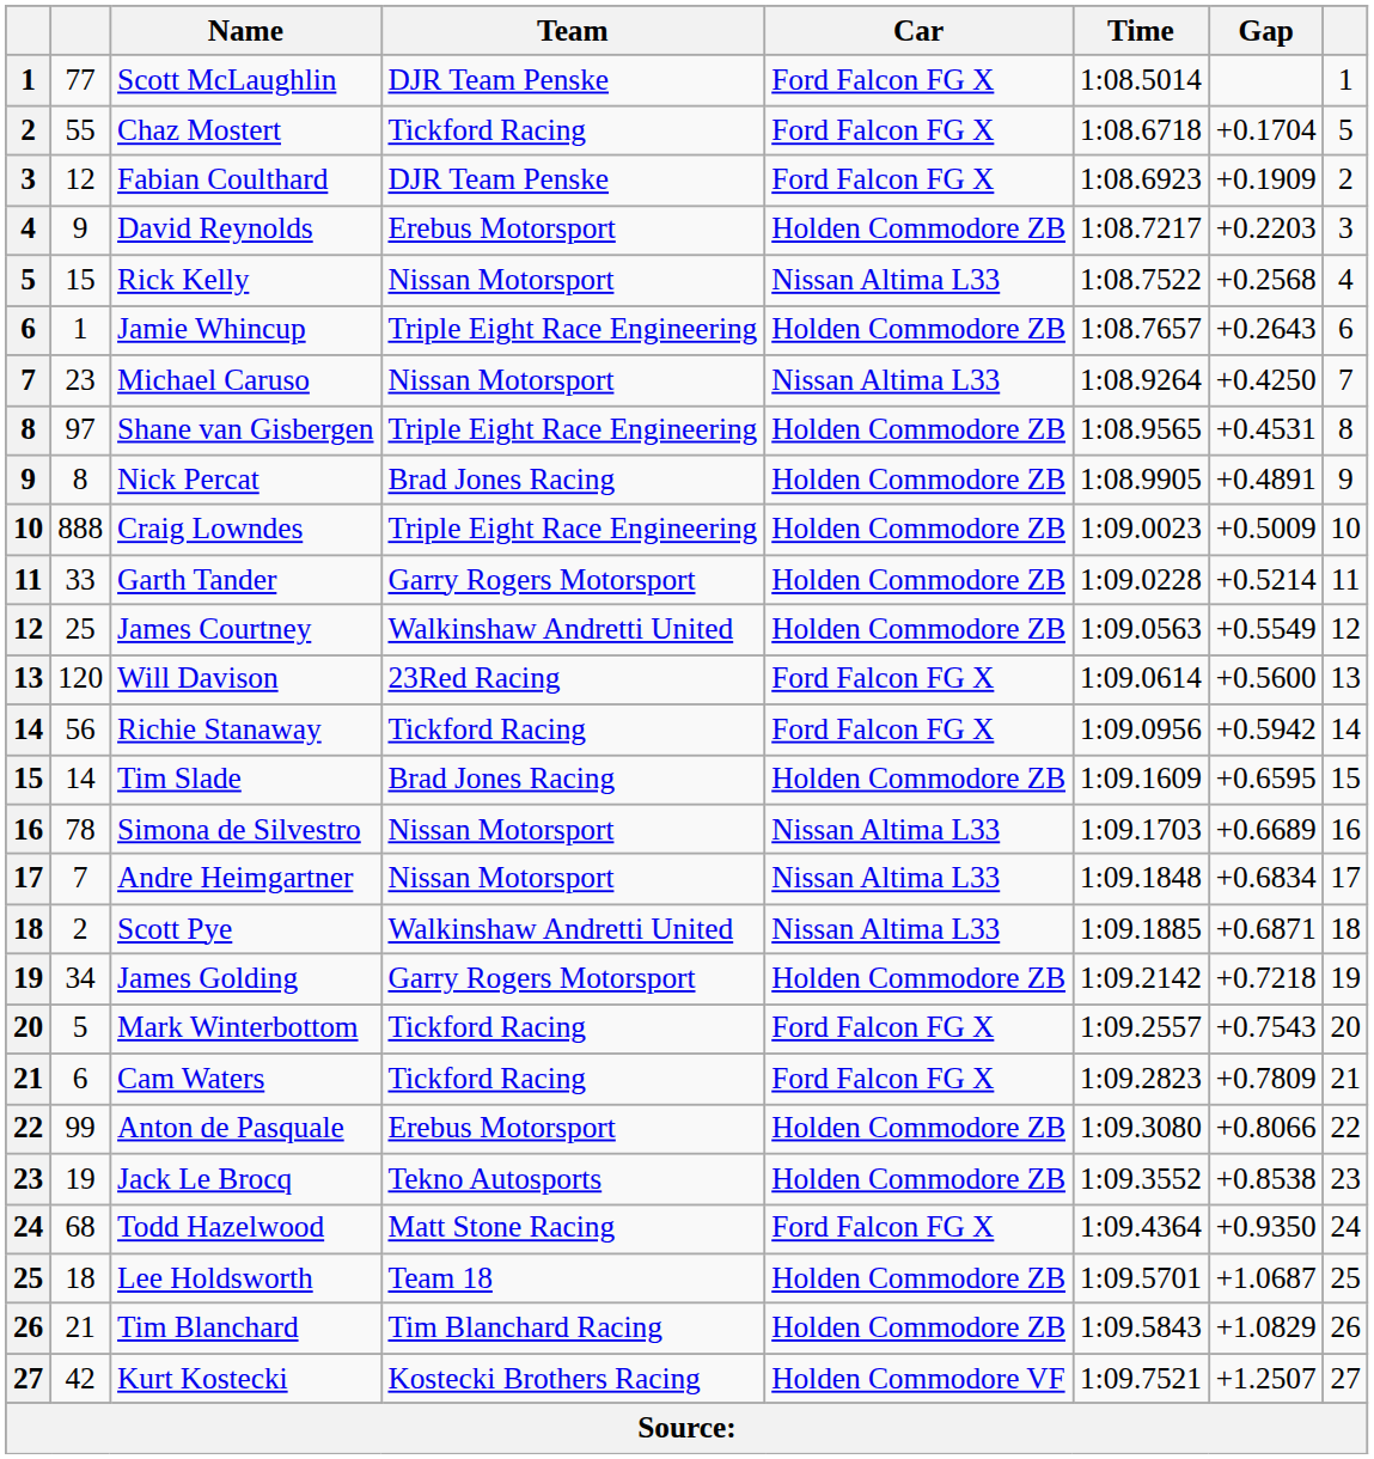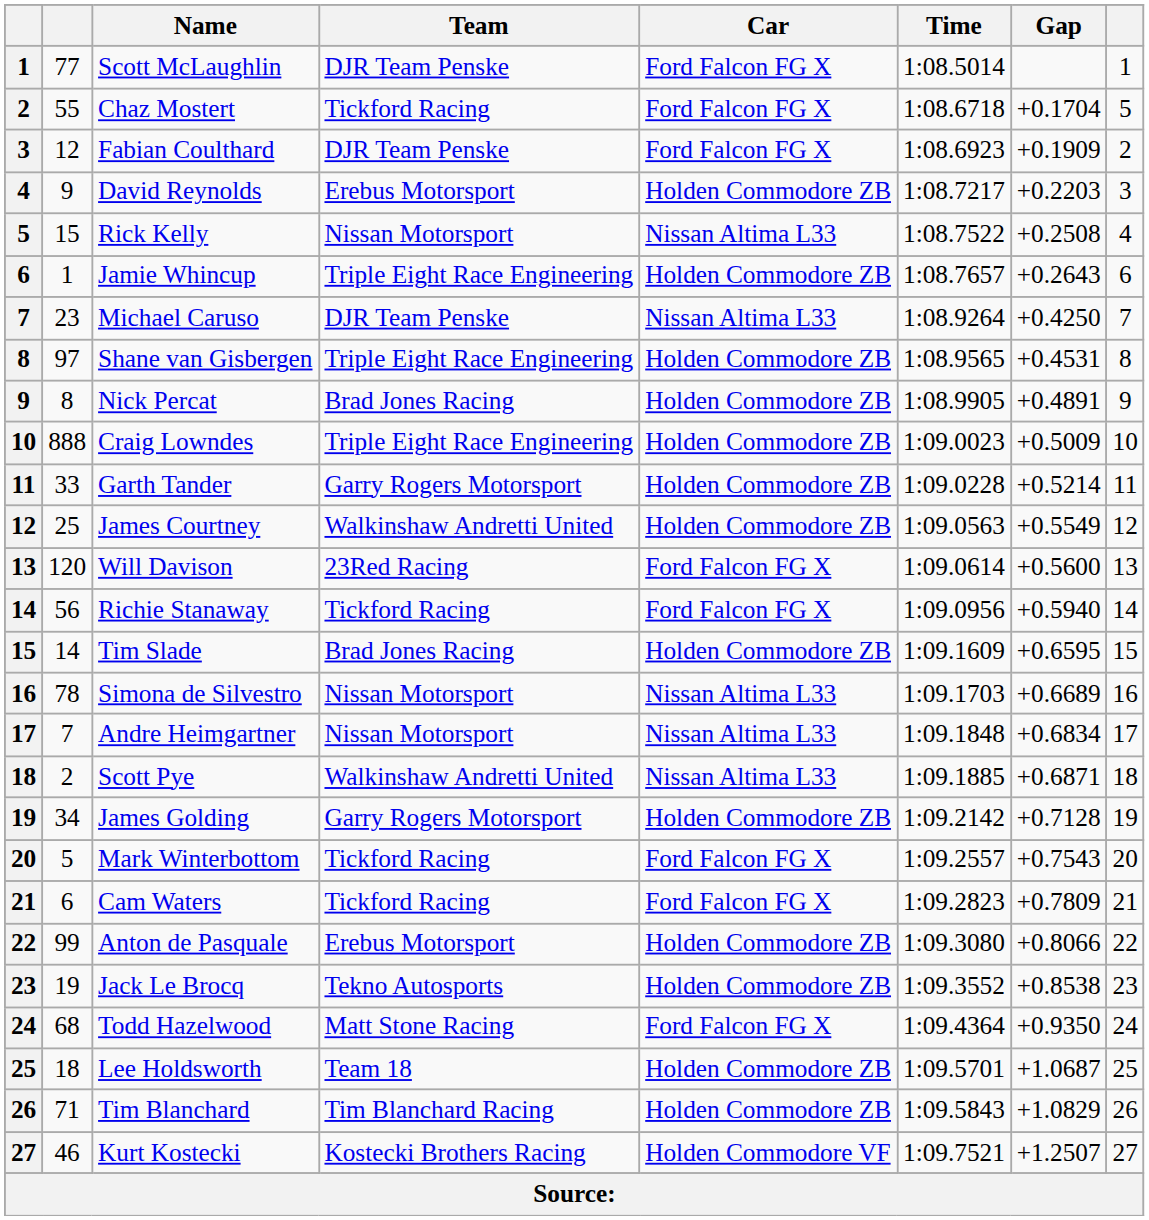Rick Kelly | Gap: +0.2568 -> +0.2508
Michael Caruso | Team: Nissan Motorsport -> DJR Team Penske
Richie Stanaway | Gap: +0.5942 -> +0.5940
James Golding | Gap: +0.7218 -> +0.7128
Tim Blanchard | column 2: 21 -> 71
Kurt Kostecki | column 2: 42 -> 46
